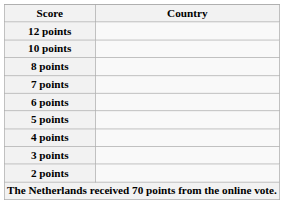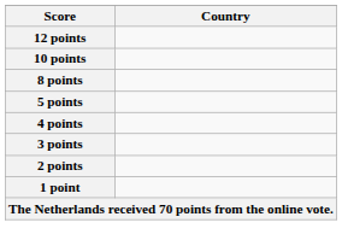- row: 7 points
- row: 6 points
+ row: 1 point
